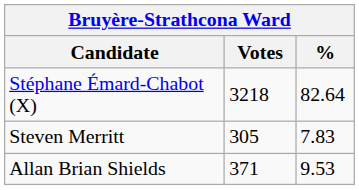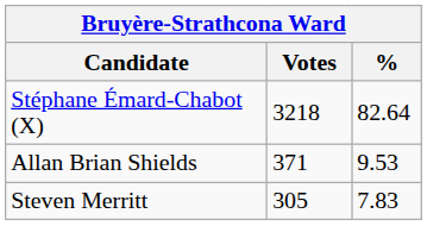rows swapped: Allan Brian Shields <-> Steven Merritt
